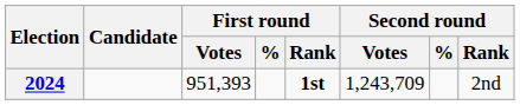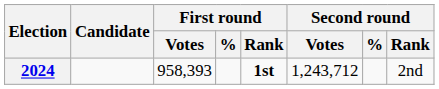2024 | First round / Votes: 951,393 -> 958,393
2024 | Second round / Votes: 1,243,709 -> 1,243,712
